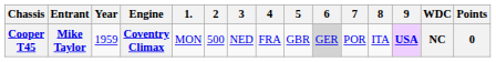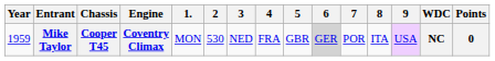columns swapped: Year <-> Chassis
Mike Taylor | 2: 500 -> 530
Mike Taylor | 9: bold -> normal
